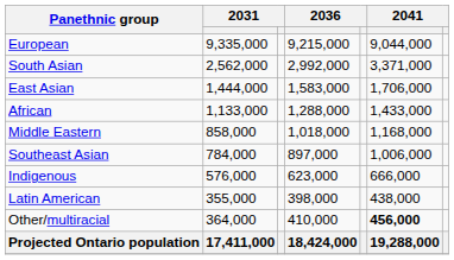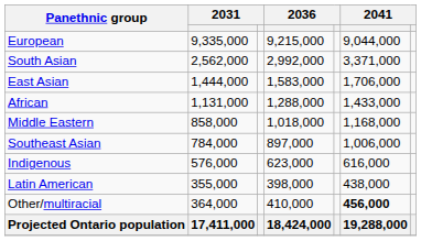African | column 2: 1,133,000 -> 1,131,000
Indigenous | column 6: 666,000 -> 616,000
